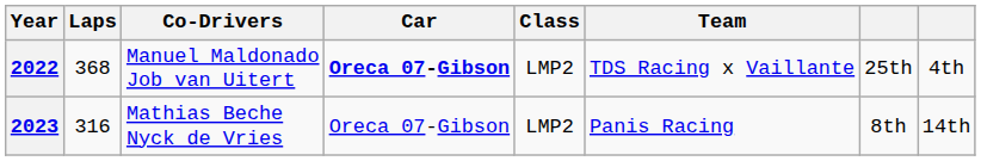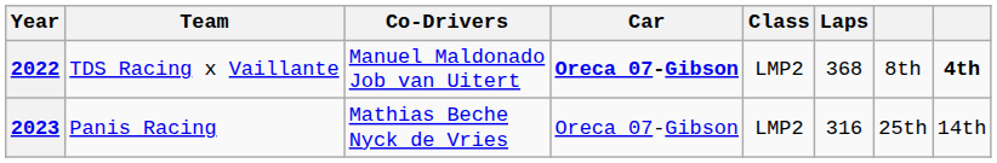columns swapped: Team <-> Laps
2022 | column 7: 25th -> 8th
2022 | column 8: normal -> bold
2023 | column 7: 8th -> 25th
